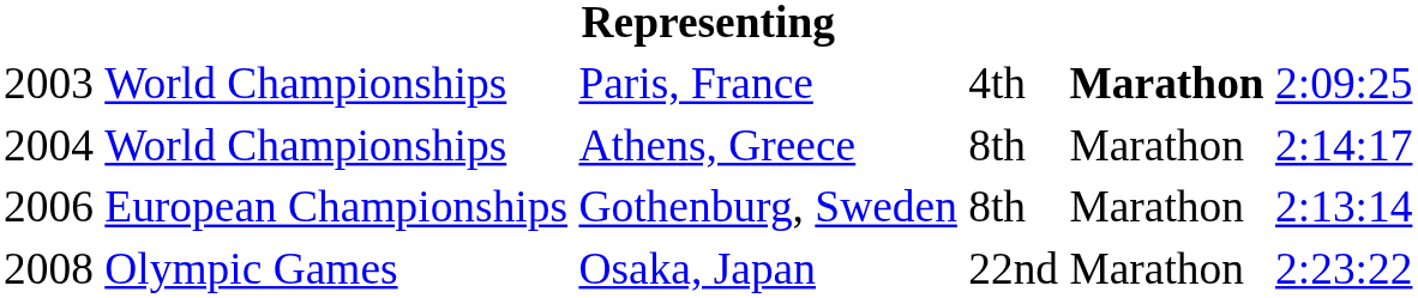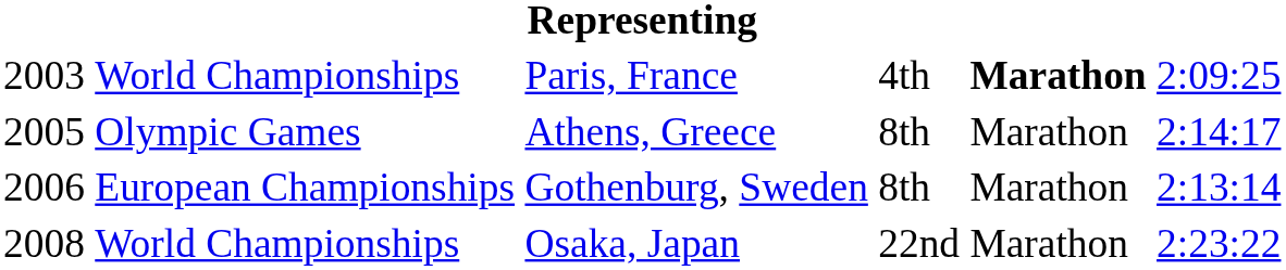Athens, Greece | column 1: 2004 -> 2005
Athens, Greece | column 2: World Championships -> Olympic Games
Osaka, Japan | column 2: Olympic Games -> World Championships
